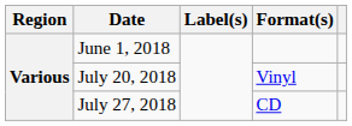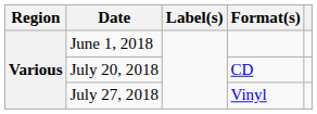July 20, 2018 | Format(s): Vinyl -> CD
July 27, 2018 | Format(s): CD -> Vinyl
